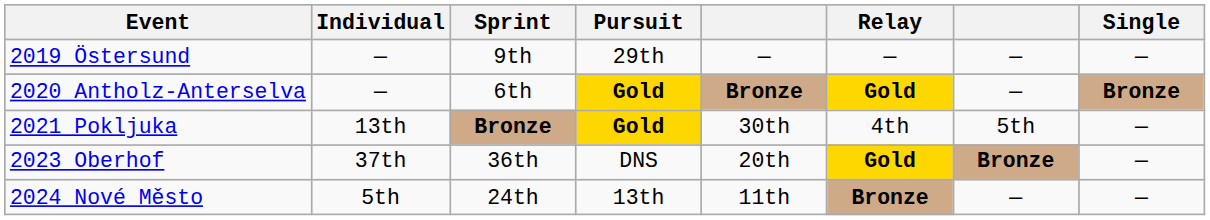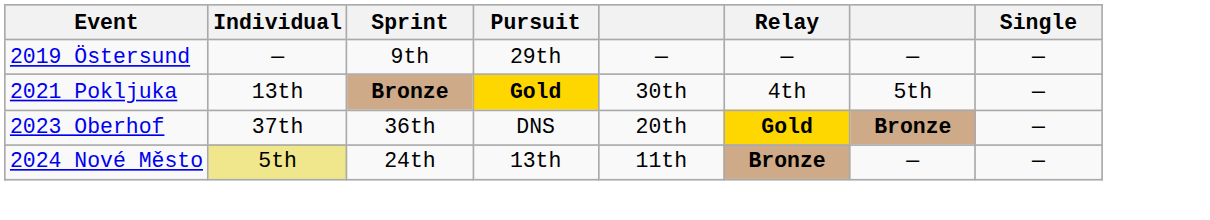- row: 2020 Antholz-Anterselva | — | 6th | Gold | Bronze | Gold | — | Bronze
2024 Nové Město | Individual: no background -> khaki background
